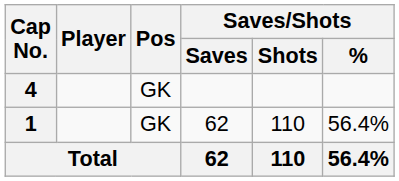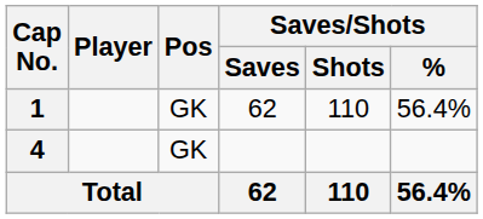rows swapped: 1 <-> 4
